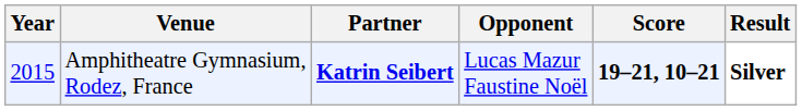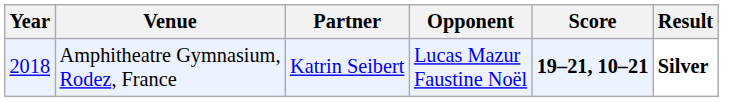Amphitheatre Gymnasium, Rodez, France | Year: 2015 -> 2018
Amphitheatre Gymnasium, Rodez, France | Partner: bold -> normal
